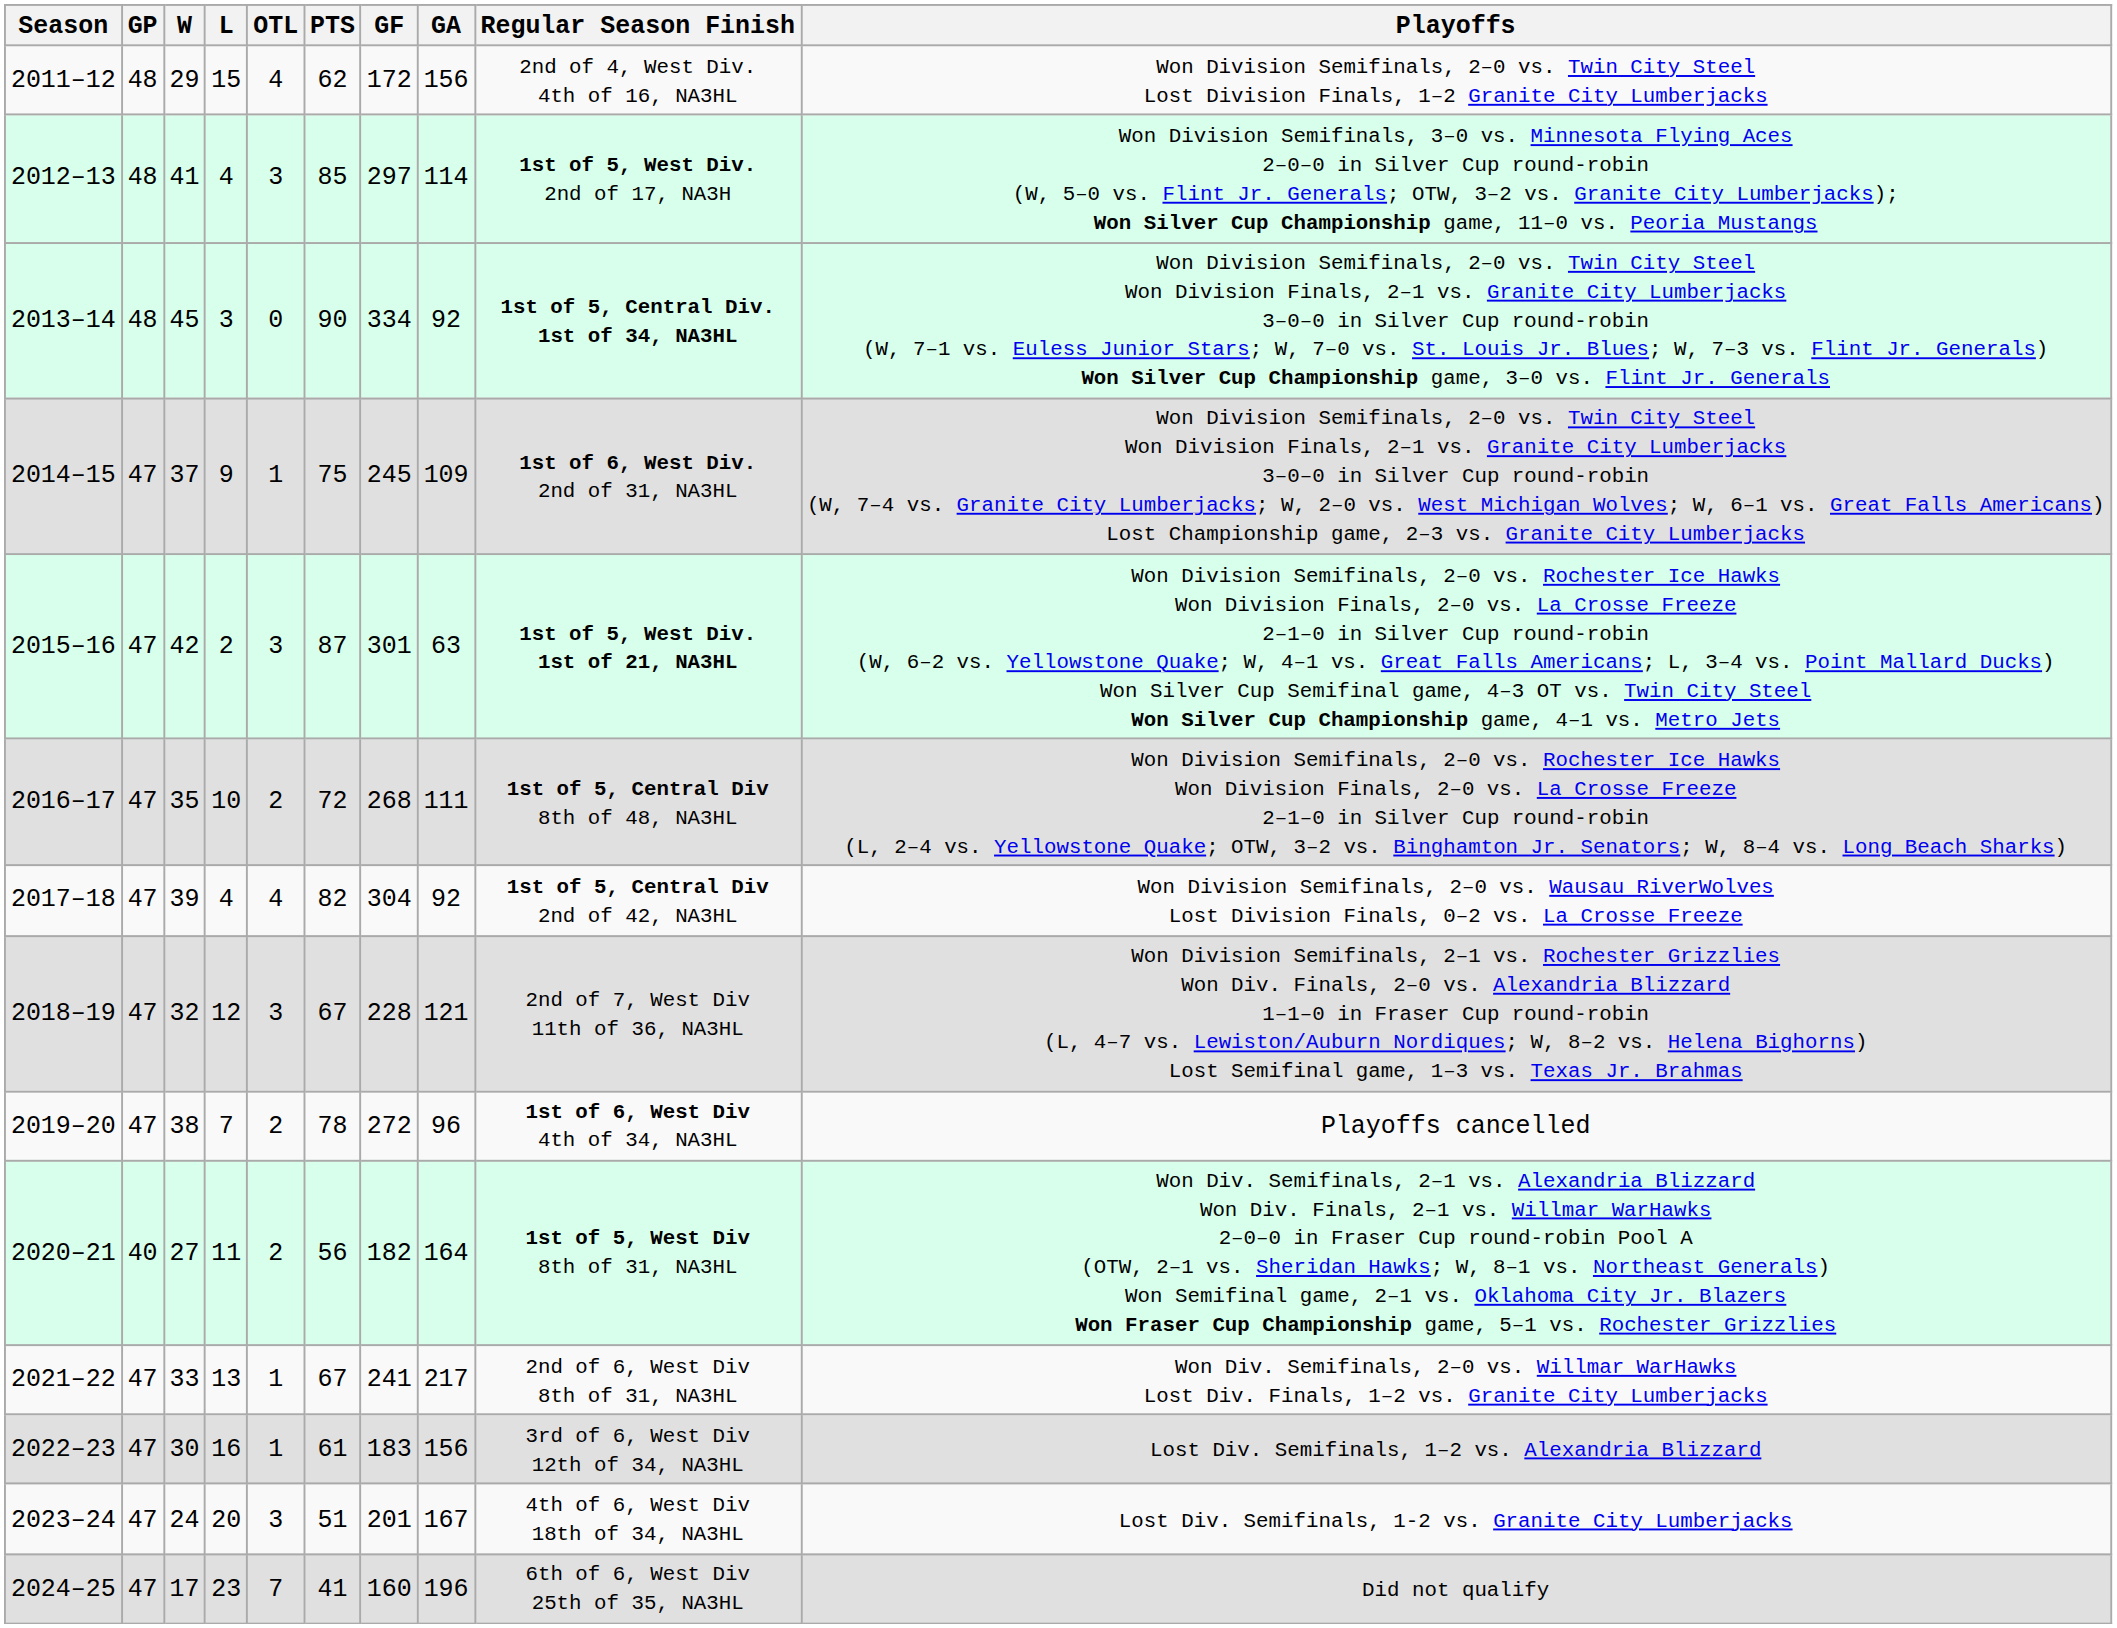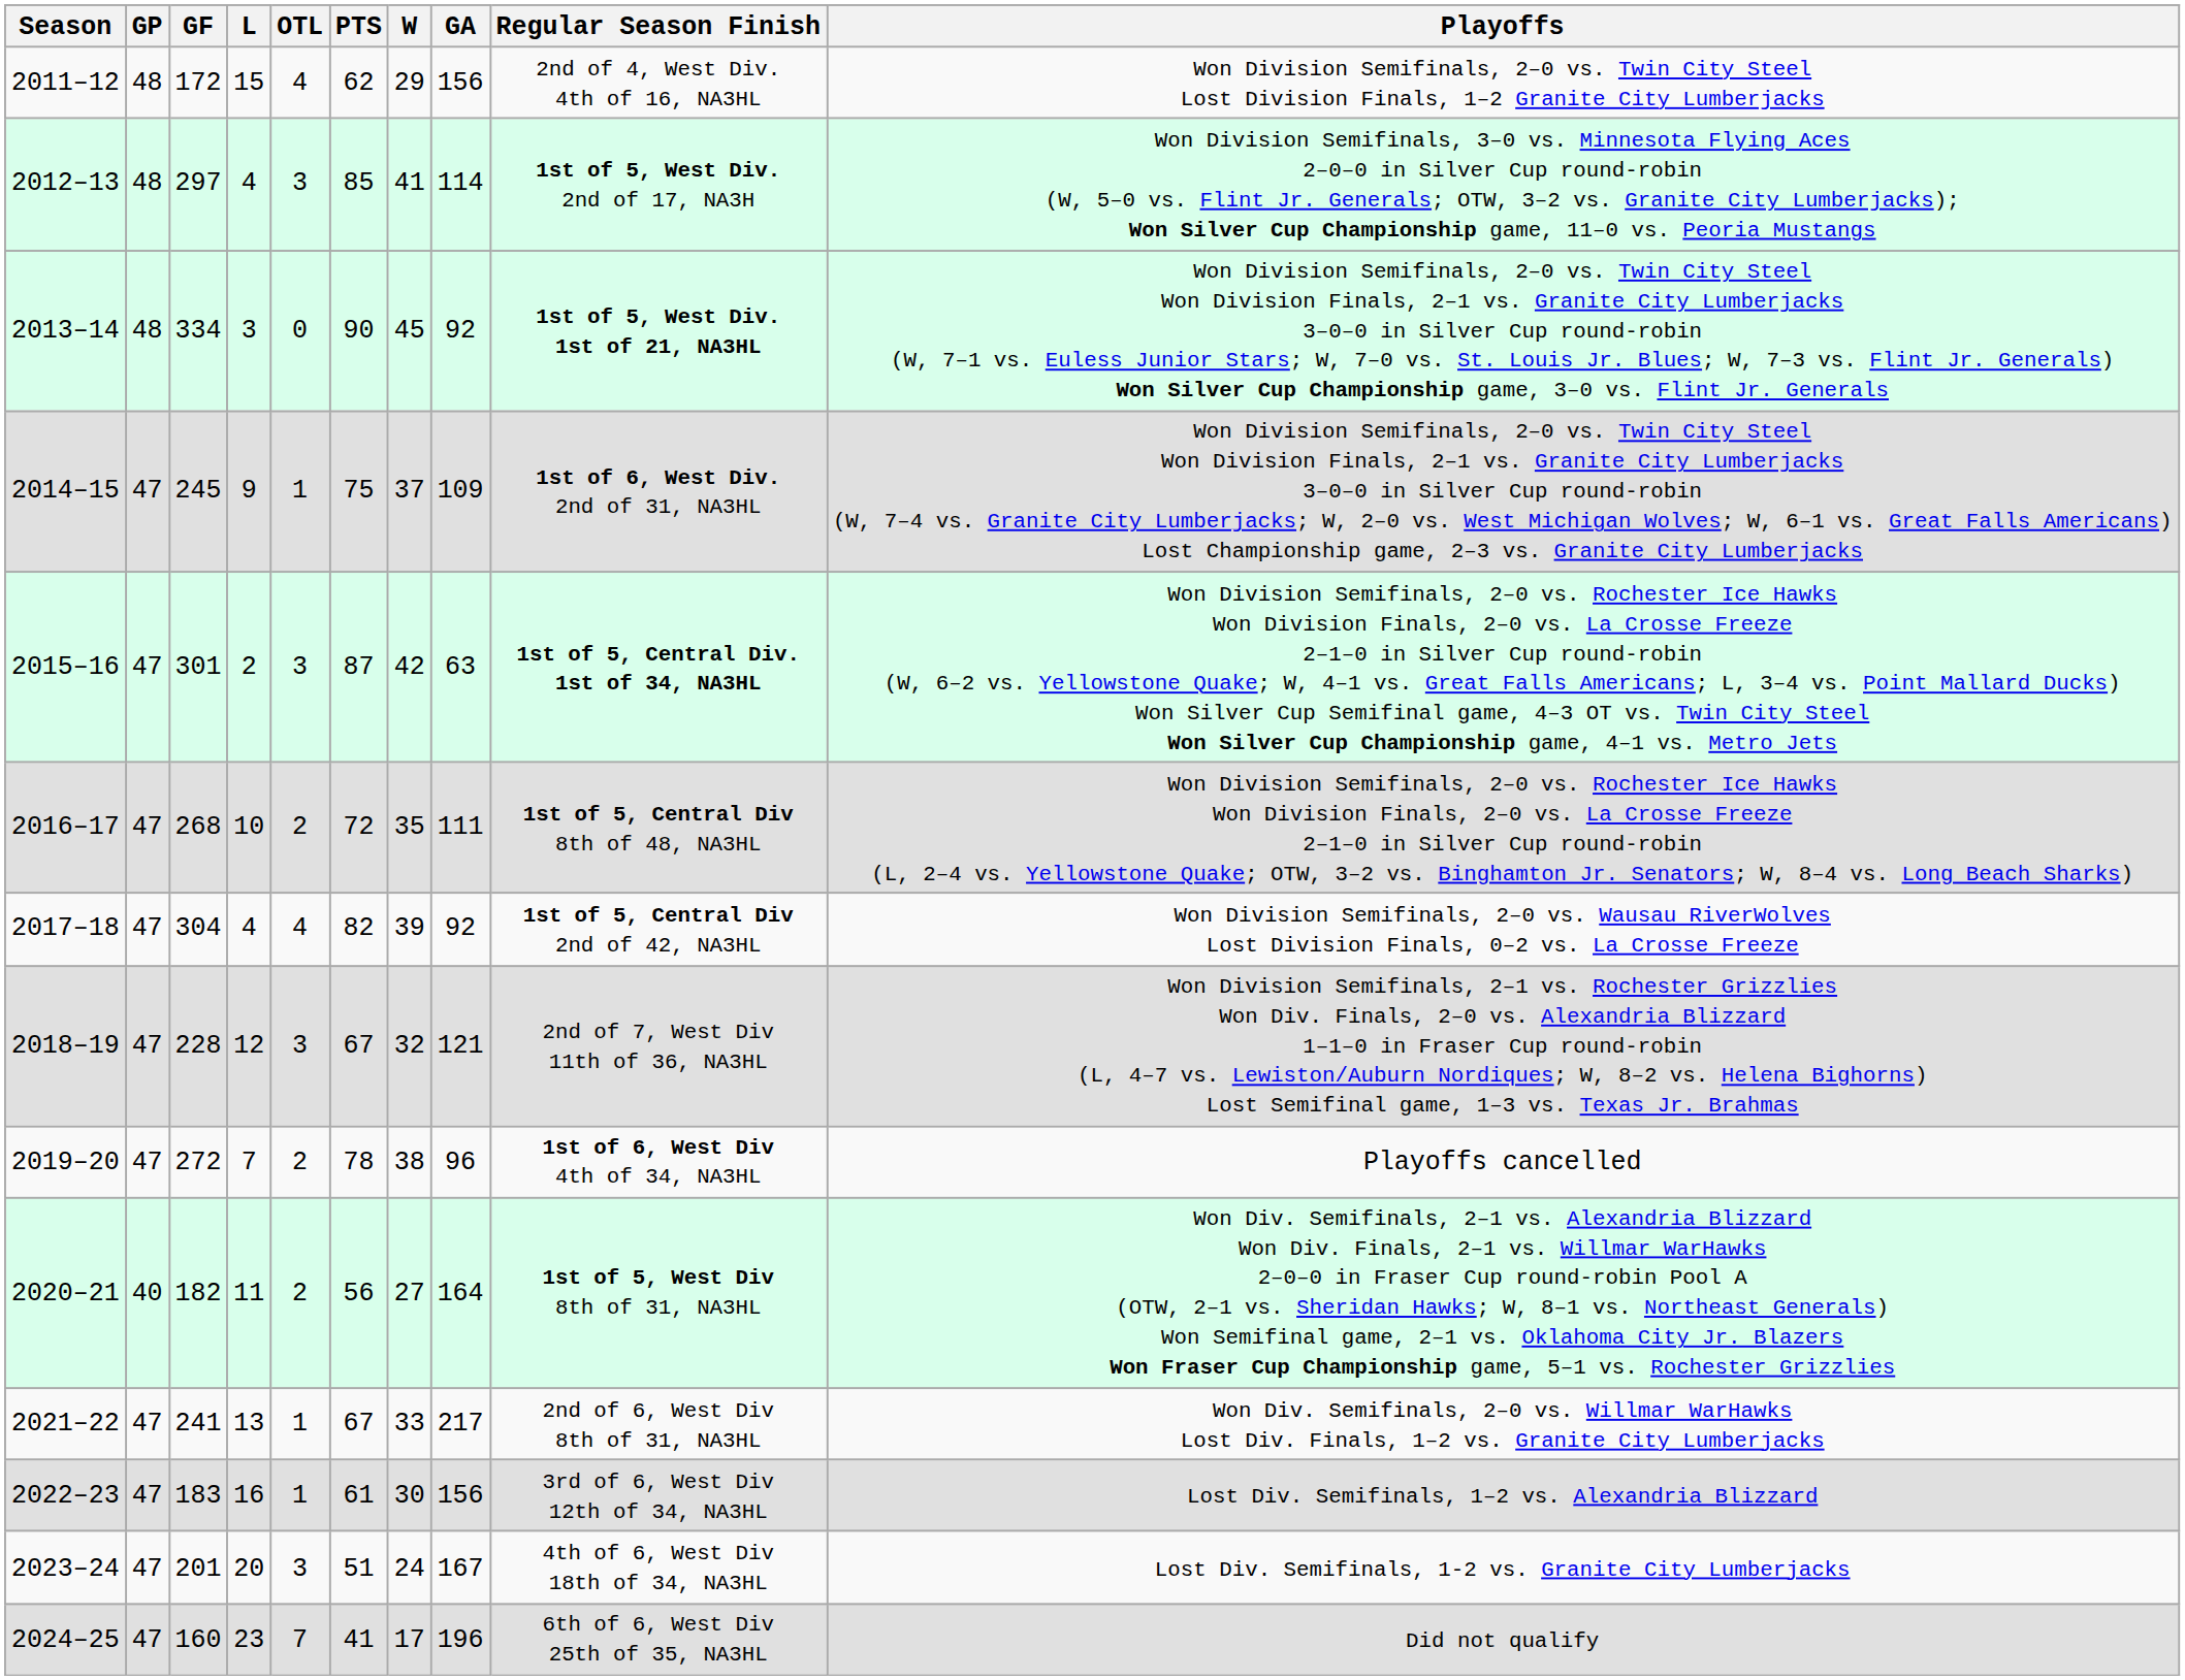columns swapped: W <-> GF
2013–14 | Regular Season Finish: 1st of 5, Central Div. 1st of 34, NA3HL -> 1st of 5, West Div. 1st of 21, NA3HL
2015–16 | Regular Season Finish: 1st of 5, West Div. 1st of 21, NA3HL -> 1st of 5, Central Div. 1st of 34, NA3HL
